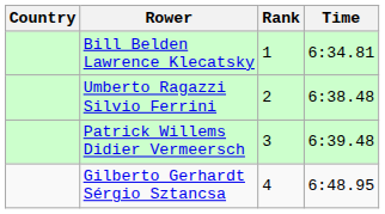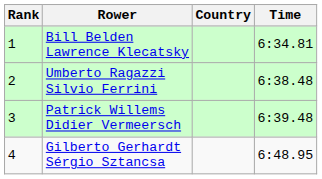columns swapped: Rank <-> Country
